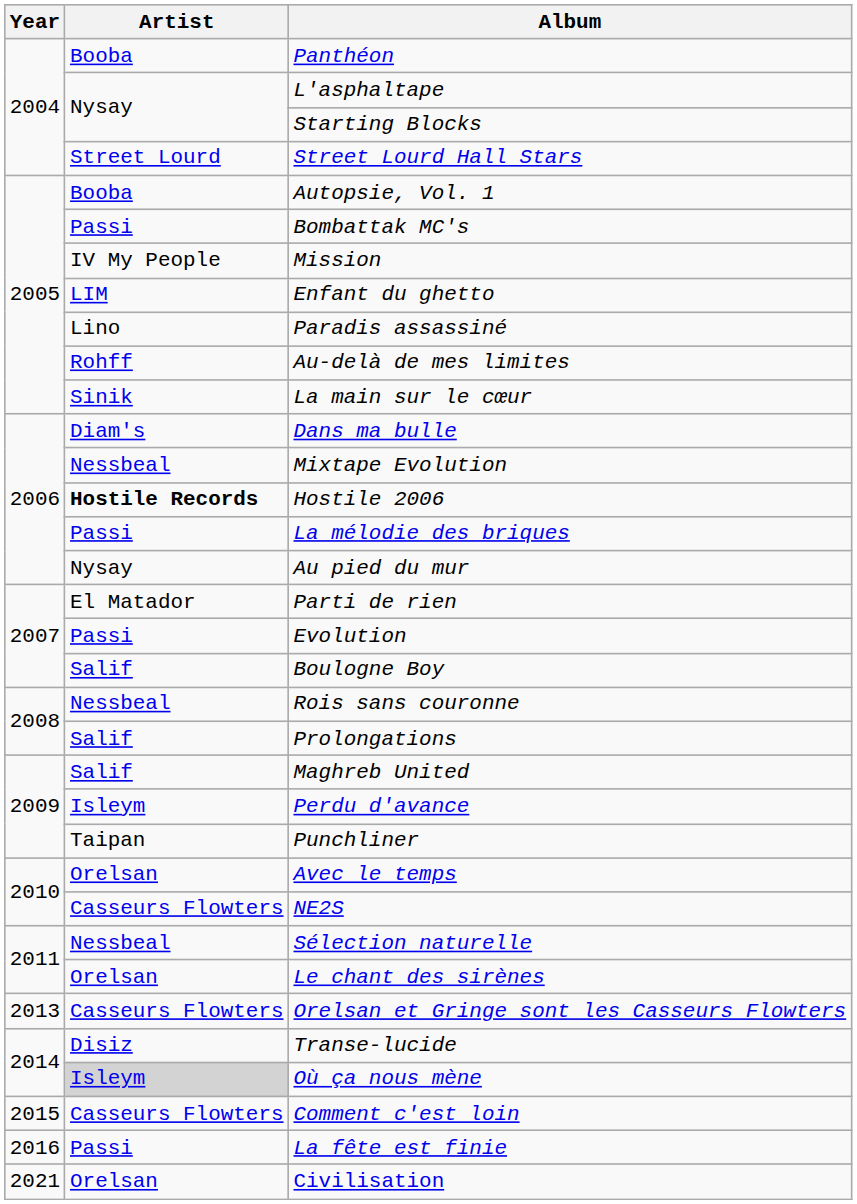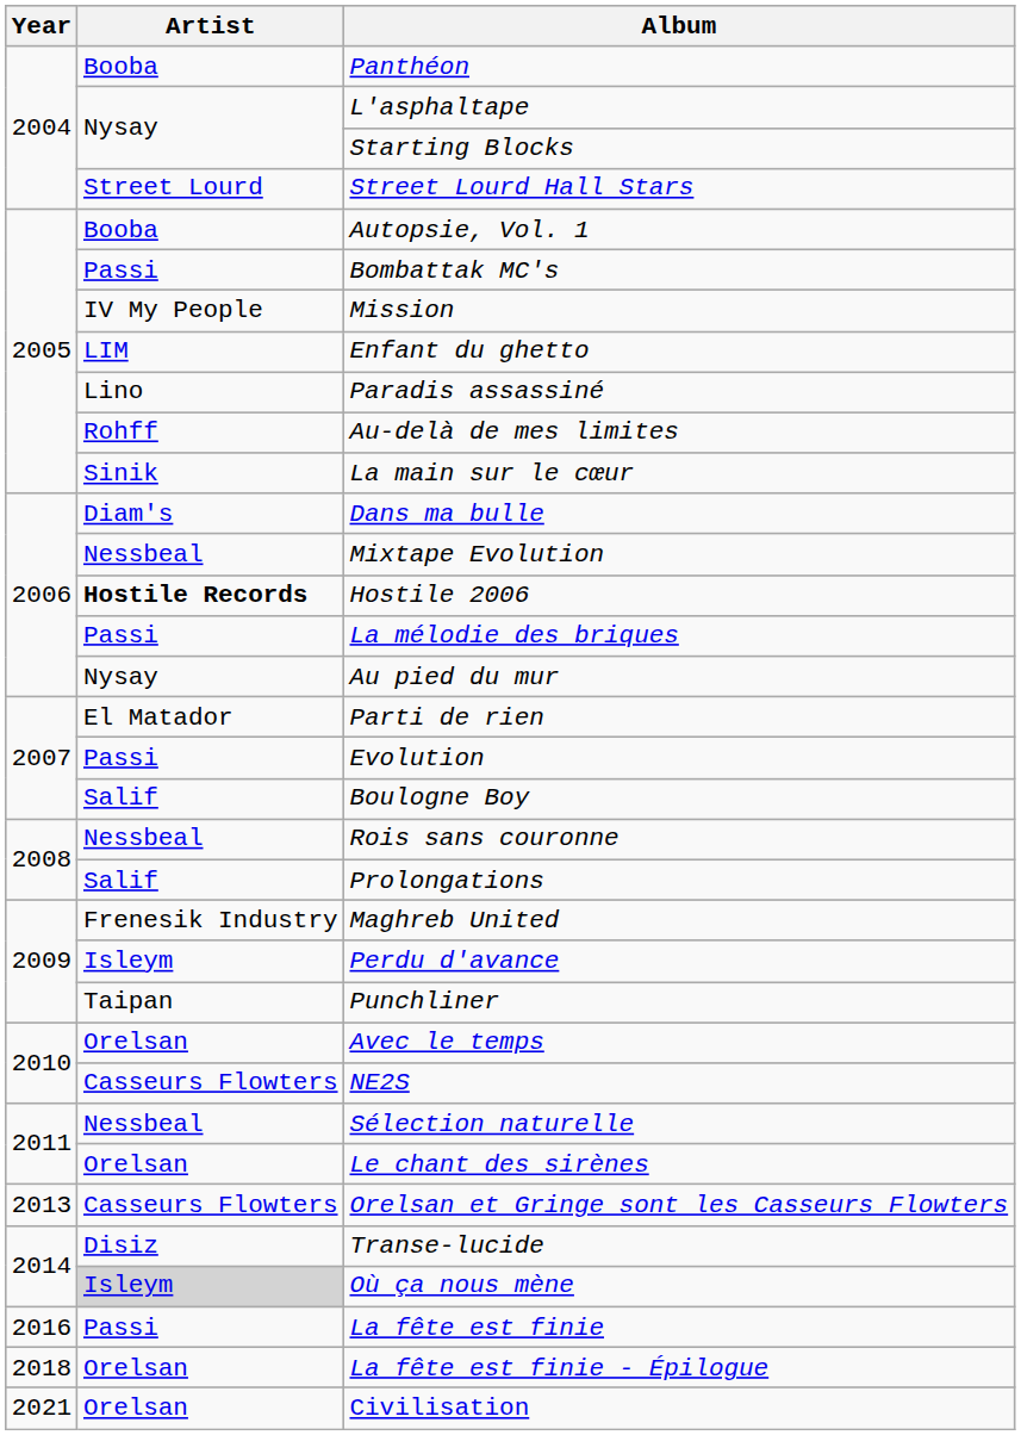Maghreb United | Artist: Salif -> Frenesik Industry
- row: 2015 | Casseurs Flowters | Comment c'est loin
+ row: 2018 | Orelsan | La fête est finie - Épilogue
